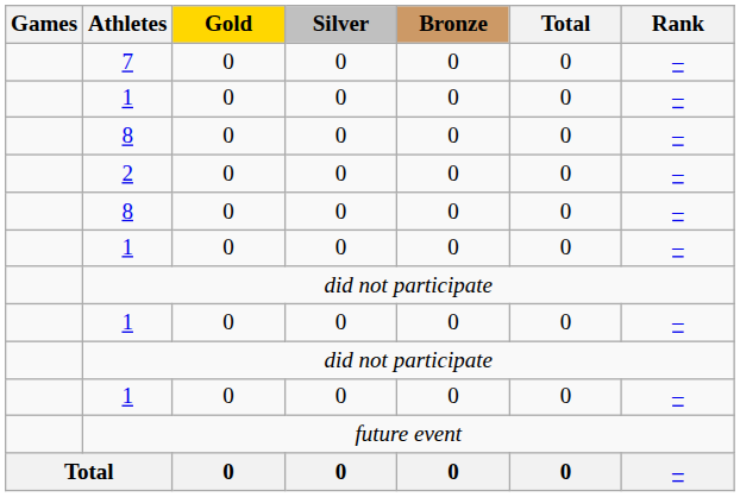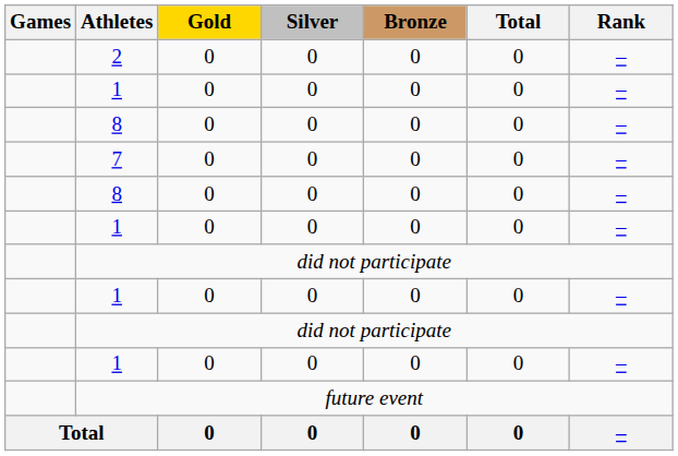rows swapped: 2 <-> 7
